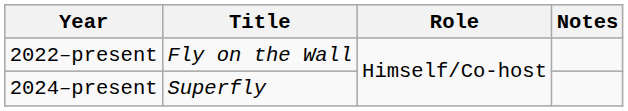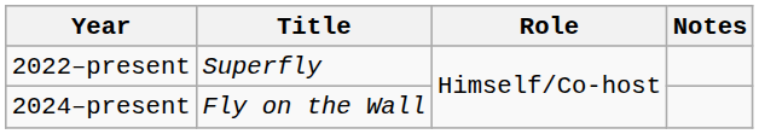2022–present | Title: Fly on the Wall -> Superfly
2024–present | Title: Superfly -> Fly on the Wall
